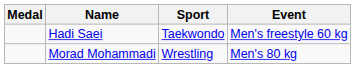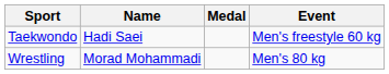columns swapped: Medal <-> Sport
